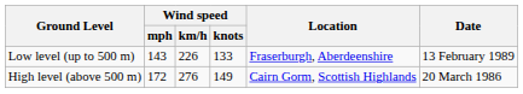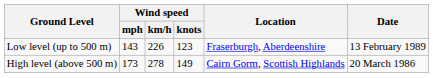Low level (up to 500 m) | Wind speed / knots: 133 -> 123
High level (above 500 m) | Wind speed / mph: 172 -> 173
High level (above 500 m) | Wind speed / km/h: 276 -> 278
